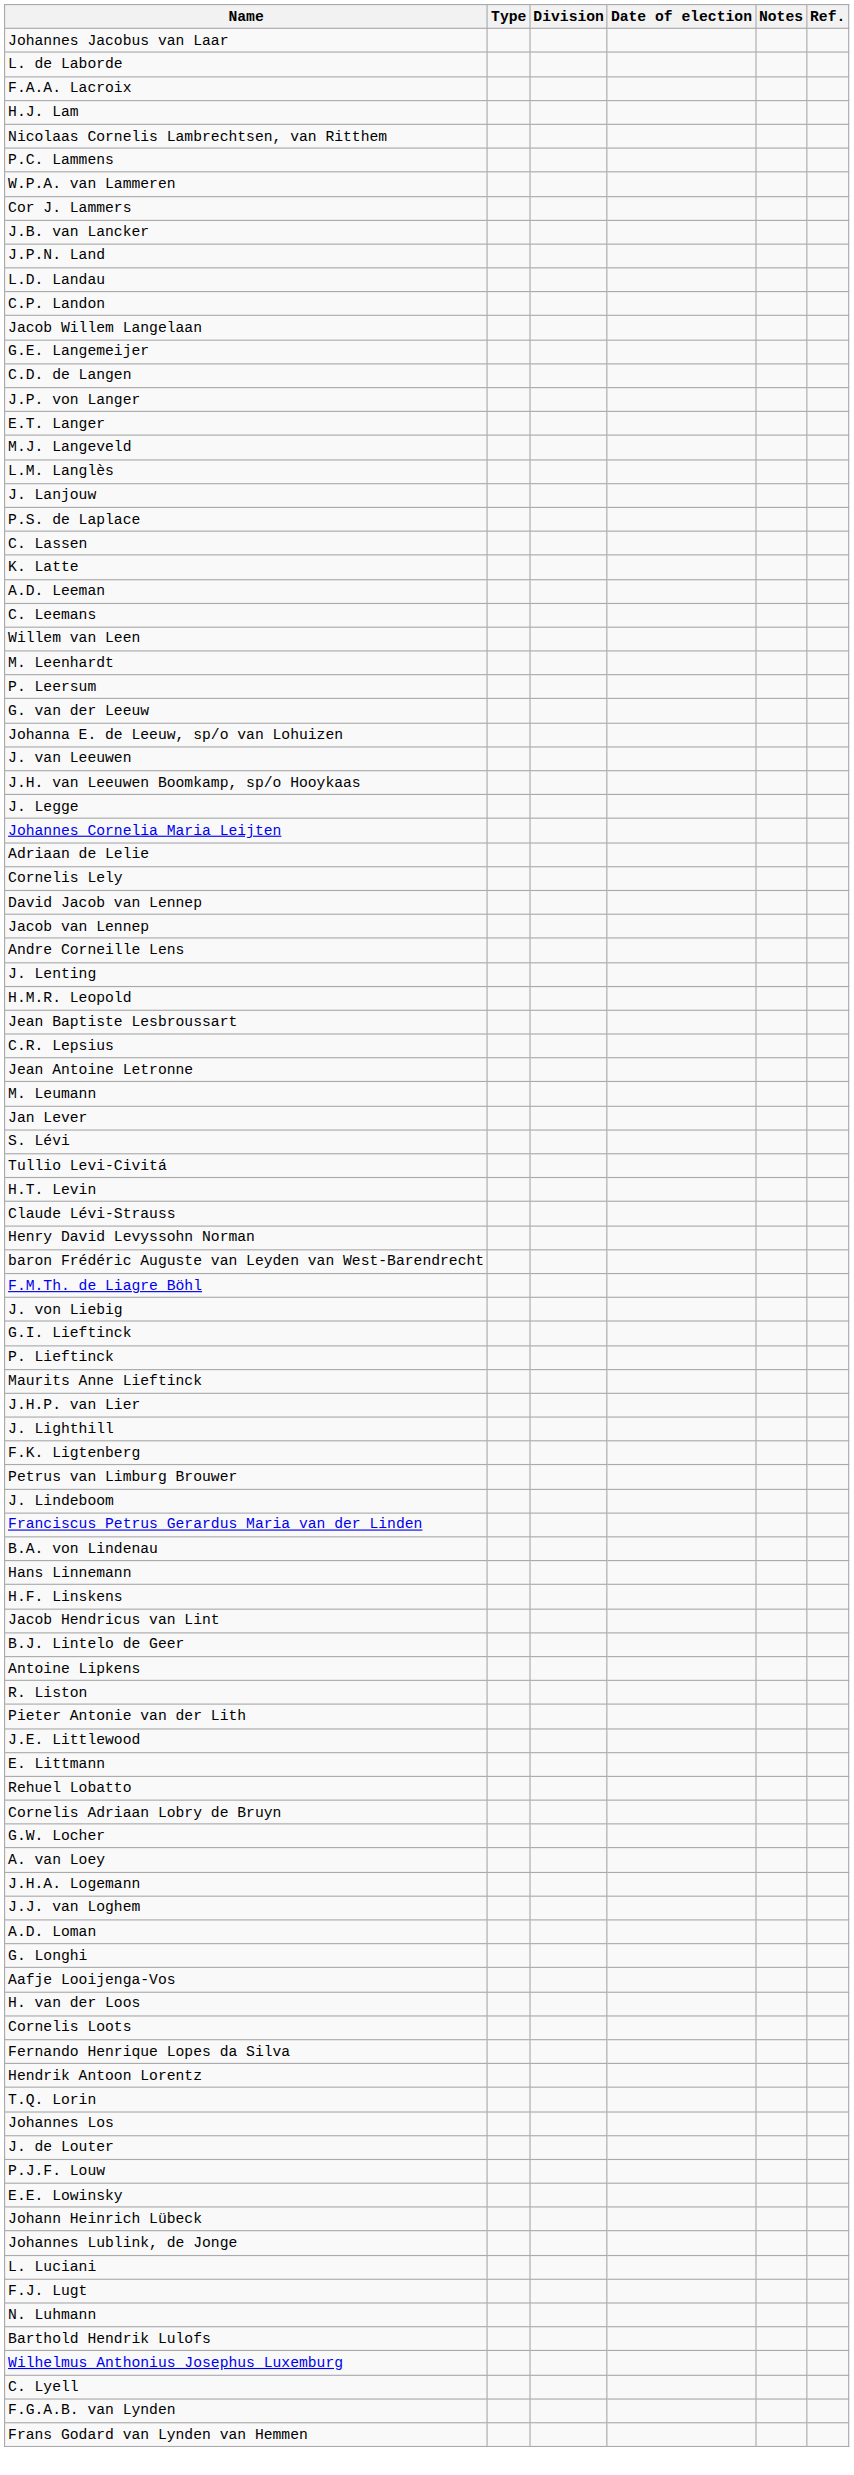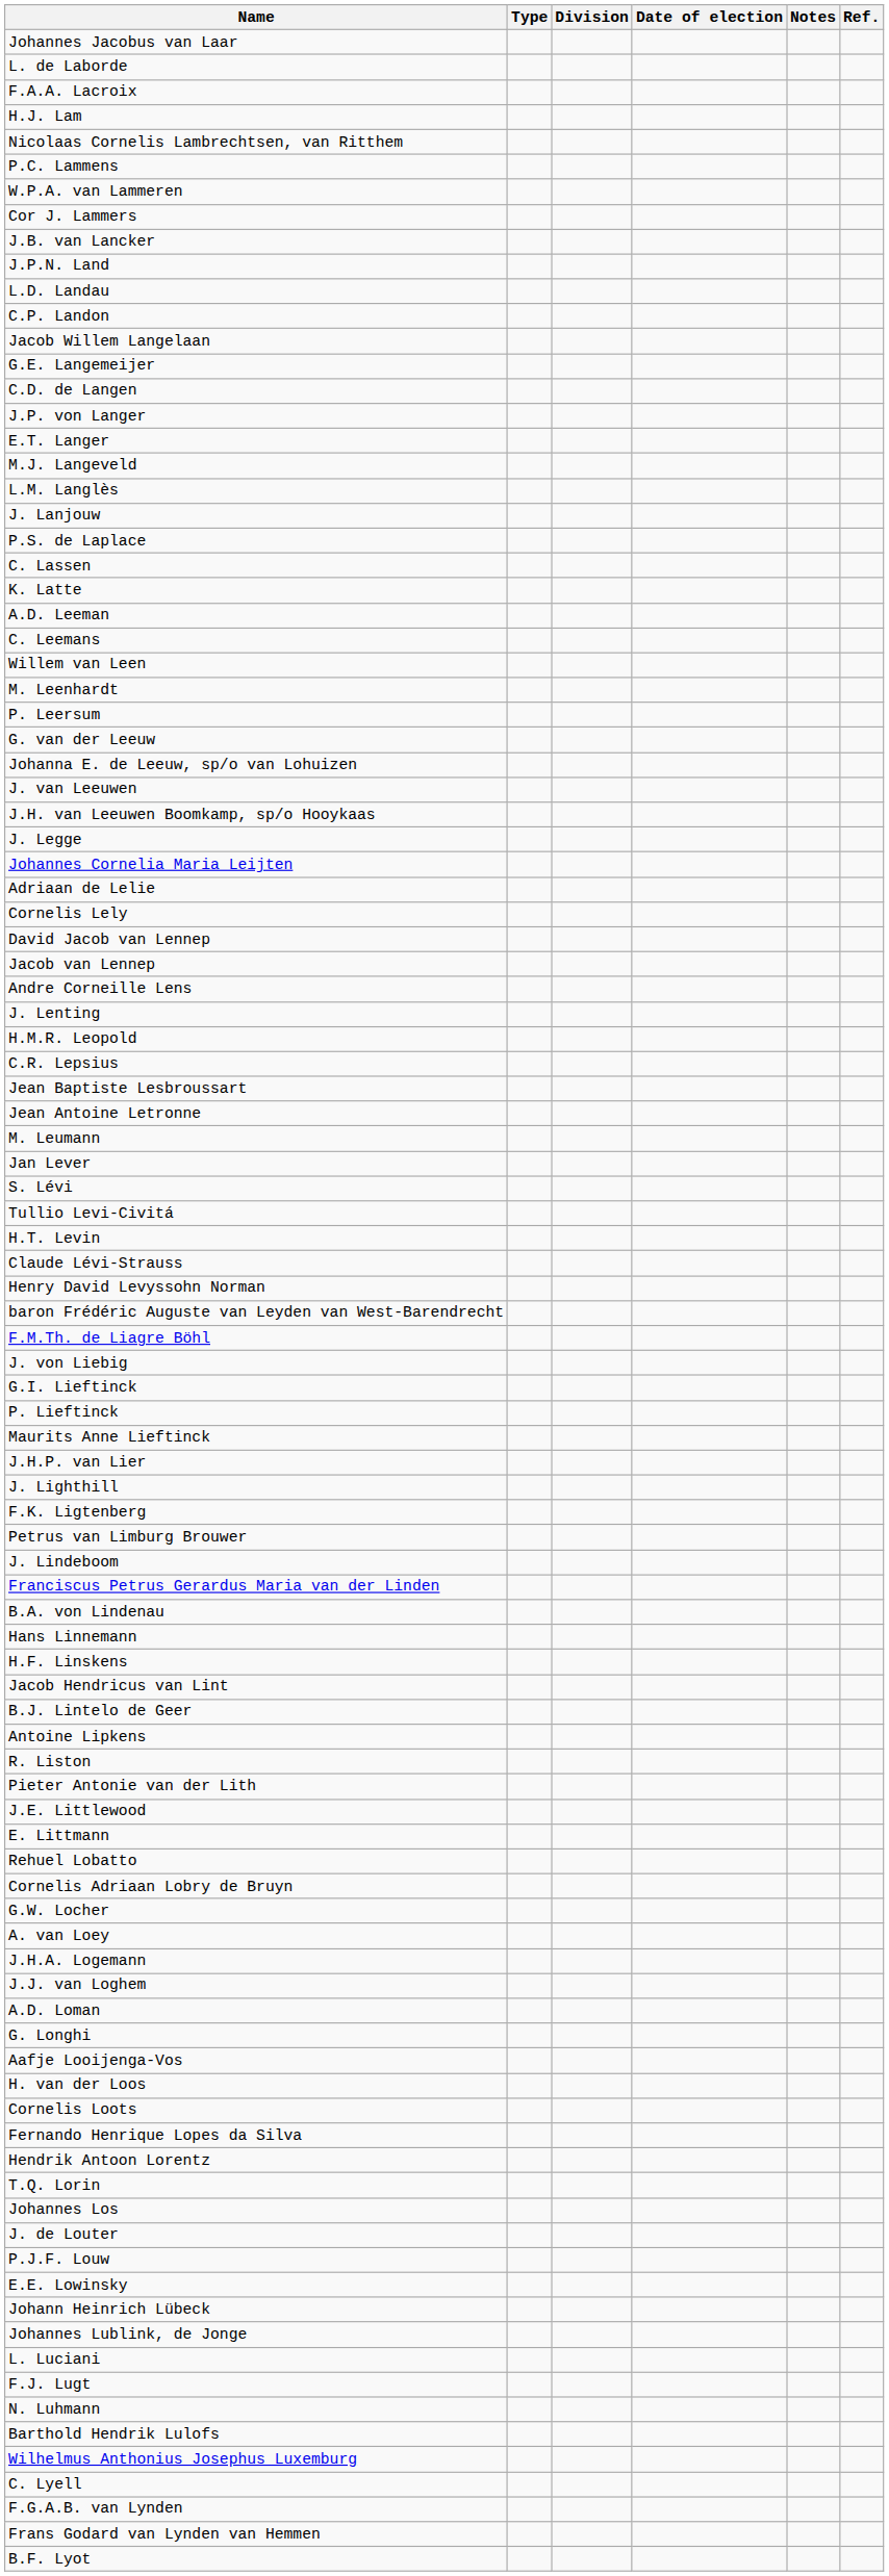rows swapped: C.R. Lepsius <-> Jean Baptiste Lesbroussart
+ row: B.F. Lyot
